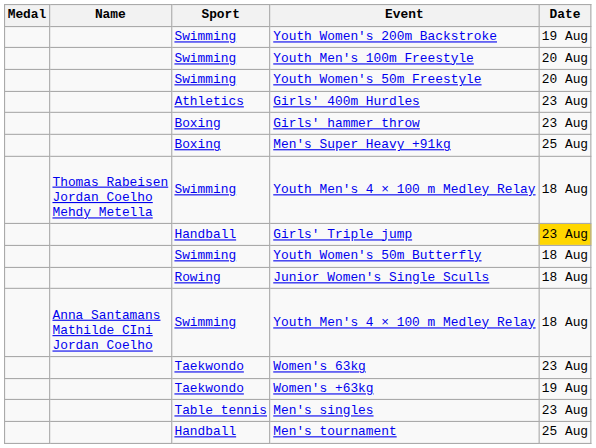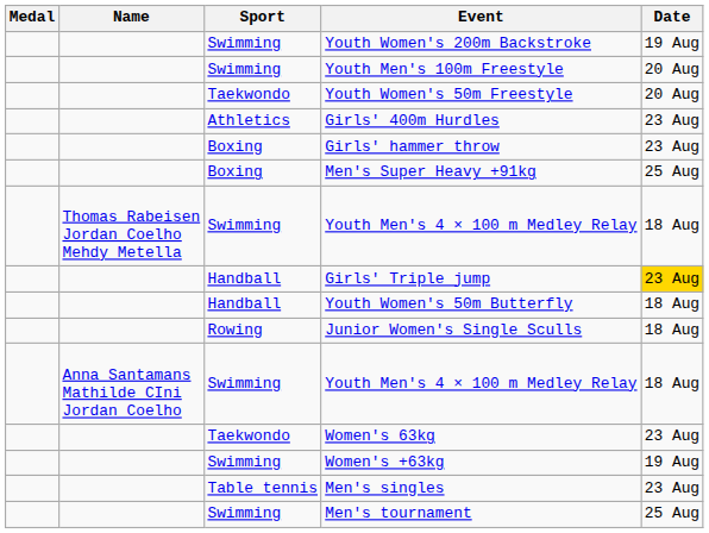Youth Women's 50m Freestyle | Sport: Swimming -> Taekwondo
Youth Women's 50m Butterfly | Sport: Swimming -> Handball
Women's +63kg | Sport: Taekwondo -> Swimming
Men's tournament | Sport: Handball -> Swimming
